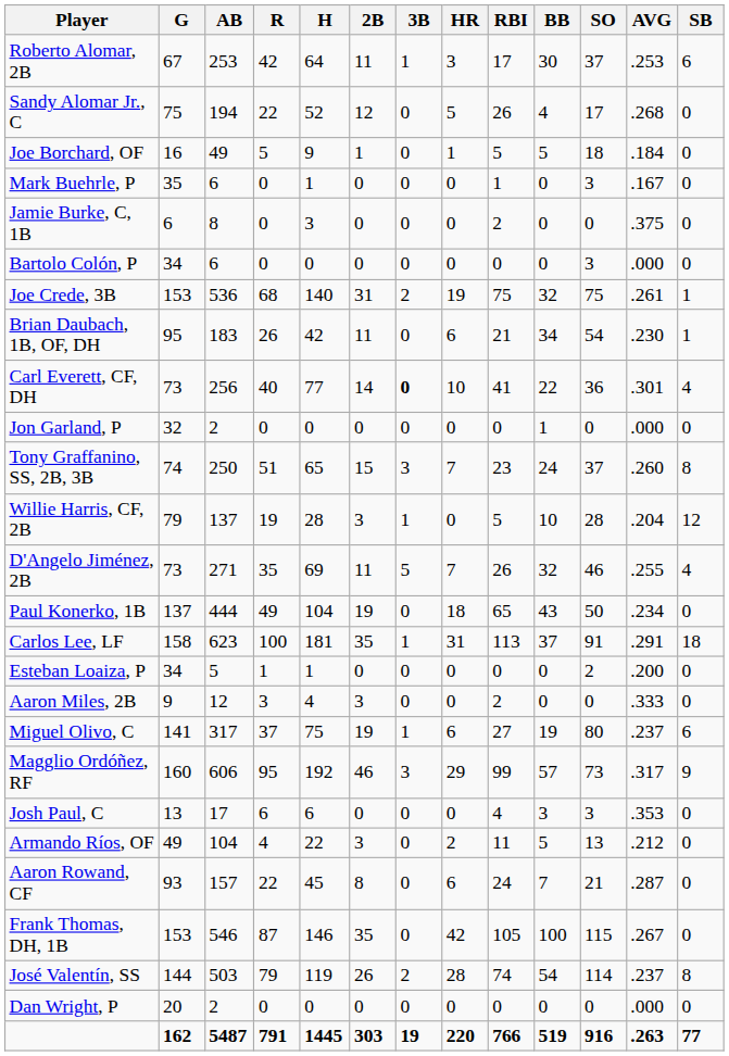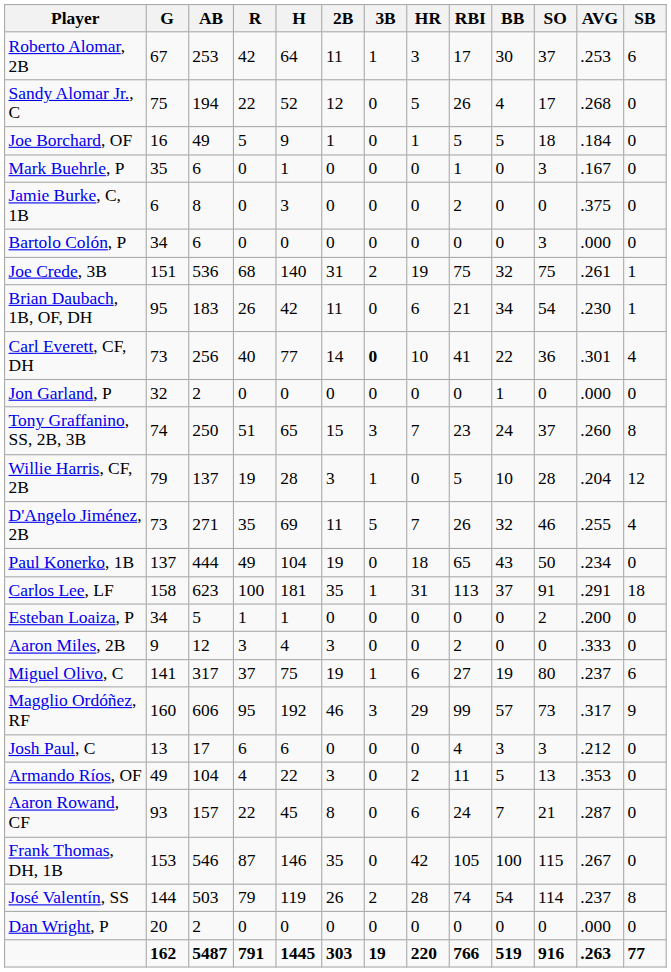Joe Crede, 3B | G: 153 -> 151
Josh Paul, C | AVG: .353 -> .212
Armando Ríos, OF | AVG: .212 -> .353
